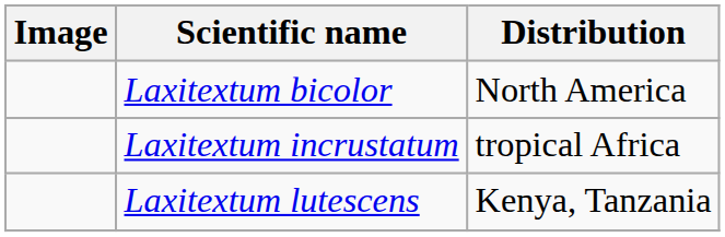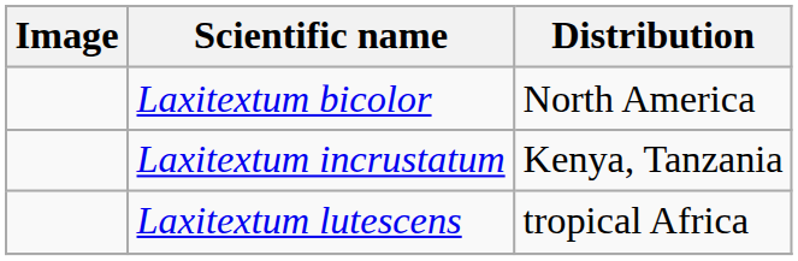Laxitextum incrustatum | Distribution: tropical Africa -> Kenya, Tanzania
Laxitextum lutescens | Distribution: Kenya, Tanzania -> tropical Africa
